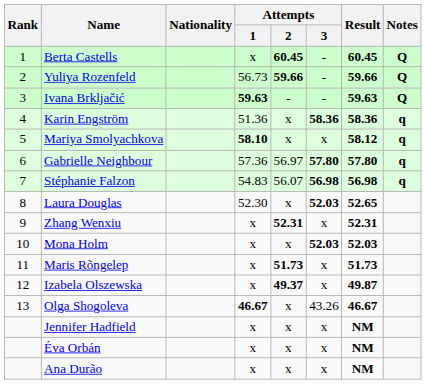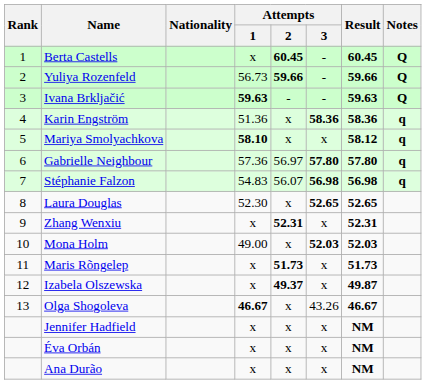Laura Douglas | Attempts / 3: 52.03 -> 52.65
Mona Holm | Attempts / 1: x -> 49.00
